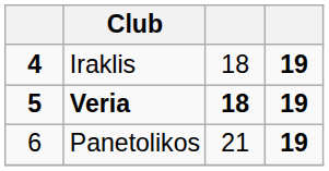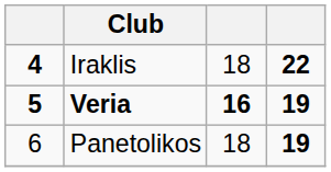Iraklis | column 4: 19 -> 22
Veria | column 3: 18 -> 16
Panetolikos | column 3: 21 -> 18
